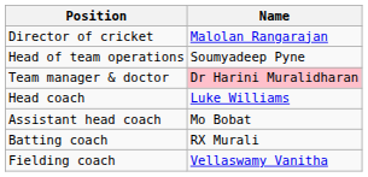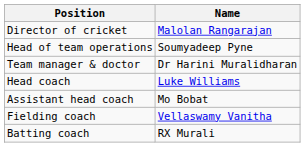Team manager & doctor | Name: pink background -> no background
rows swapped: Batting coach <-> Fielding coach
